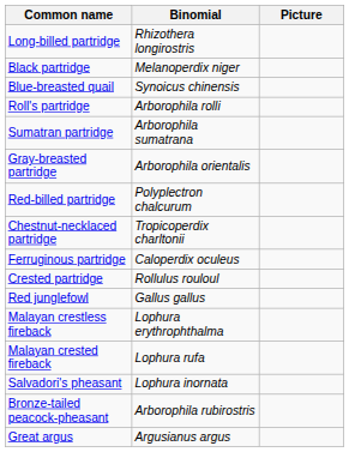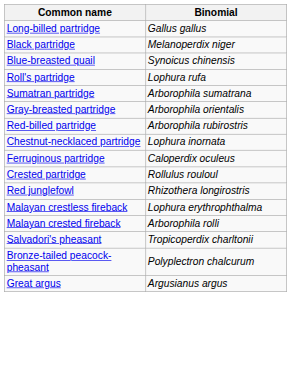- column: Picture
Long-billed partridge | Binomial: Rhizothera longirostris -> Gallus gallus
Roll's partridge | Binomial: Arborophila rolli -> Lophura rufa
Red-billed partridge | Binomial: Polyplectron chalcurum -> Arborophila rubirostris
Chestnut-necklaced partridge | Binomial: Tropicoperdix charltonii -> Lophura inornata
Red junglefowl | Binomial: Gallus gallus -> Rhizothera longirostris
Malayan crested fireback | Binomial: Lophura rufa -> Arborophila rolli
Salvadori's pheasant | Binomial: Lophura inornata -> Tropicoperdix charltonii
Bronze-tailed peacock-pheasant | Binomial: Arborophila rubirostris -> Polyplectron chalcurum
